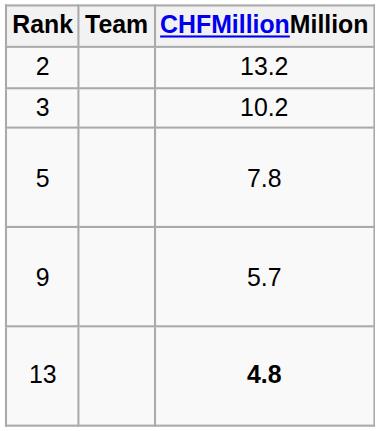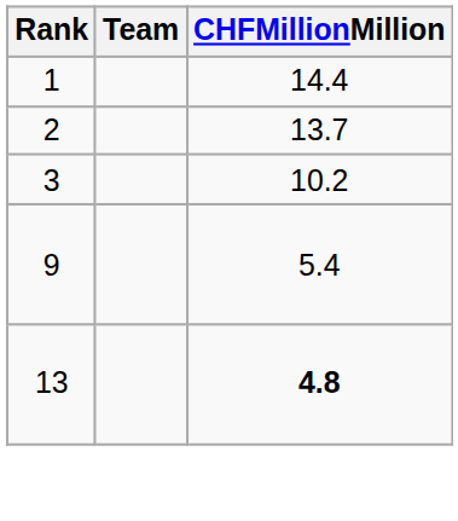+ row: 1 | 14.4
2 | CHFMillionMillion: 13.2 -> 13.7
- row: 5 | 7.8
9 | CHFMillionMillion: 5.7 -> 5.4
